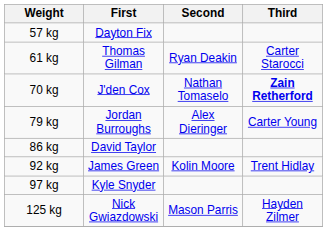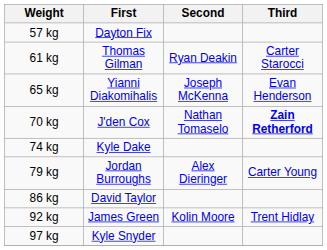+ row: 65 kg | Yianni Diakomihalis | Joseph McKenna | Evan Henderson
+ row: 74 kg | Kyle Dake
- row: 125 kg | Nick Gwiazdowski | Mason Parris | Hayden Zilmer
